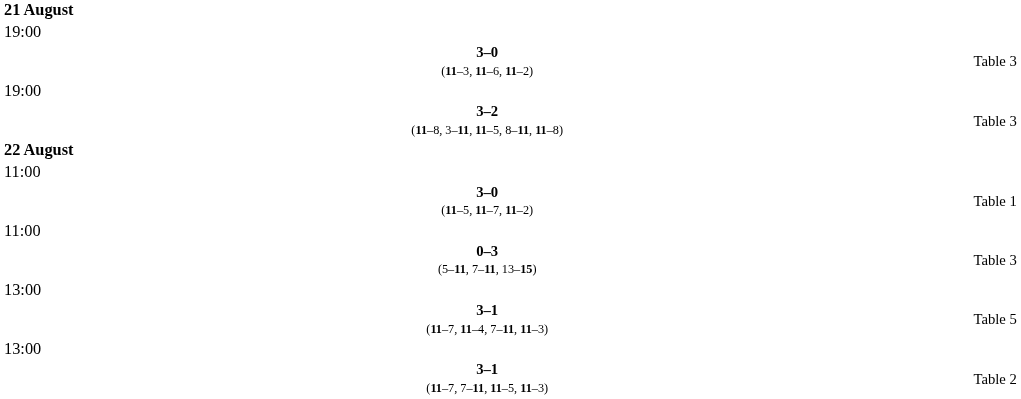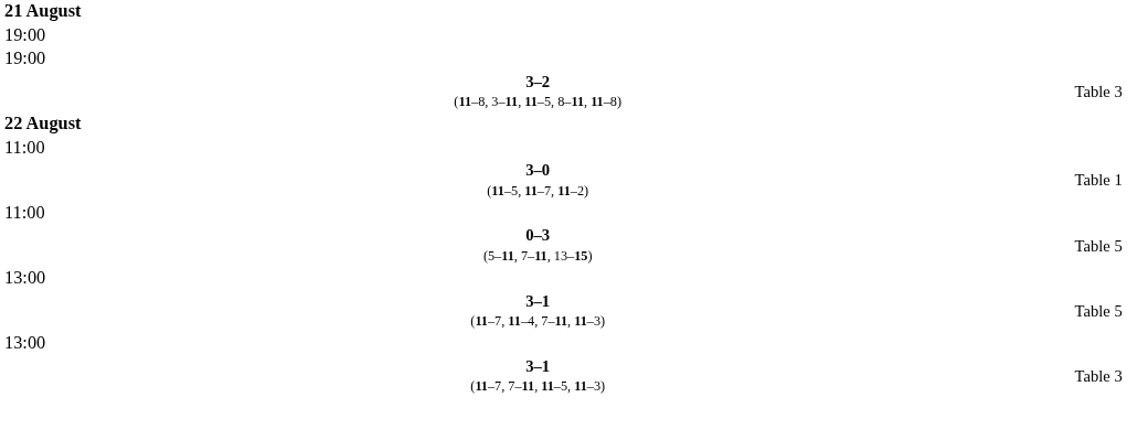- row: 3–0 (11–3, 11–6, 11–2) | Table 3
0–3 (5–11, 7–11, 13–15) | column 4: Table 3 -> Table 5
3–1 (11–7, 7–11, 11–5, 11–3) | column 4: Table 2 -> Table 3
